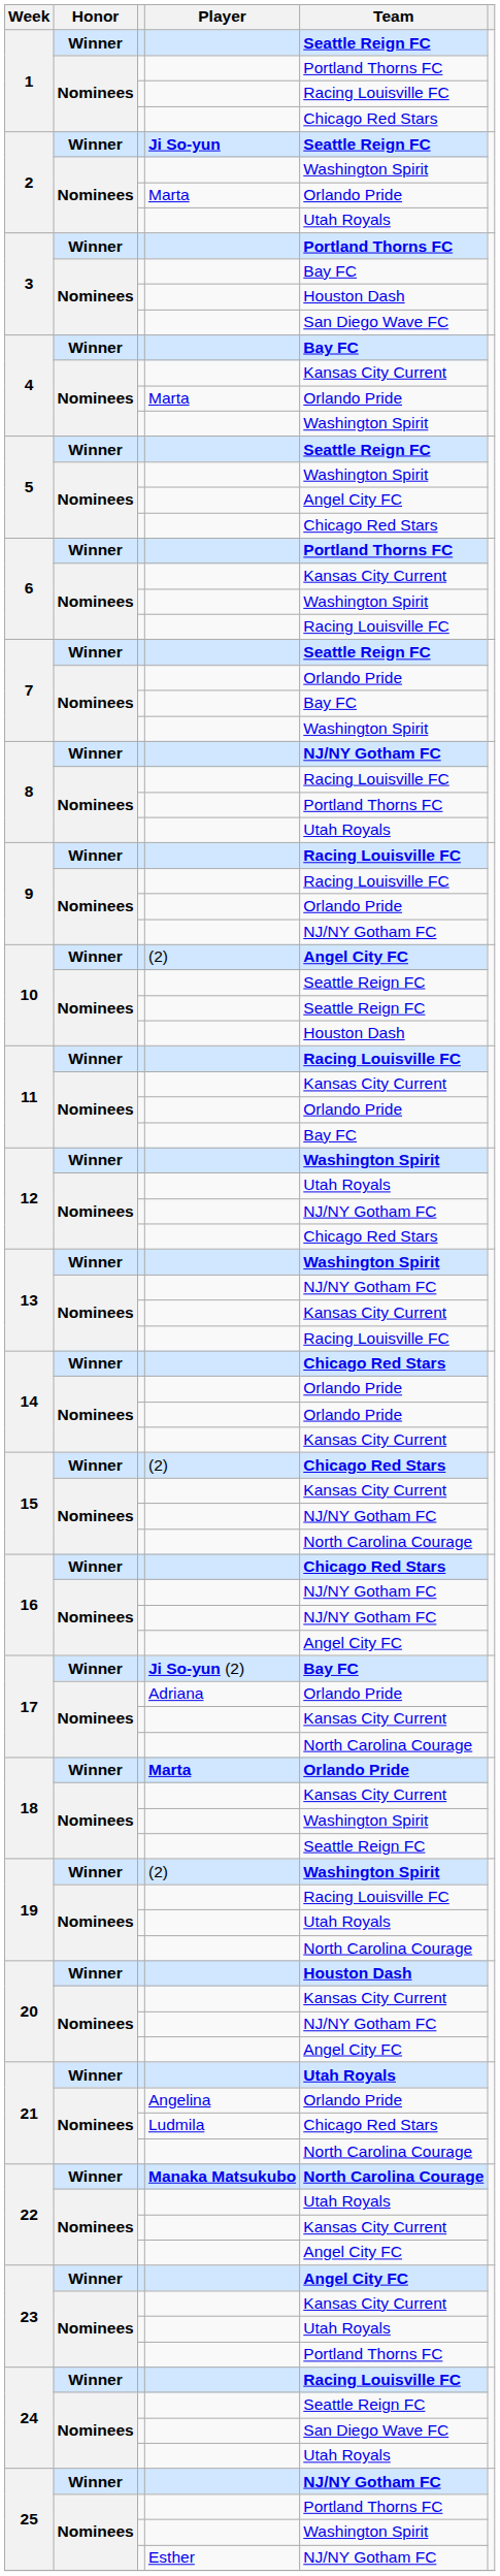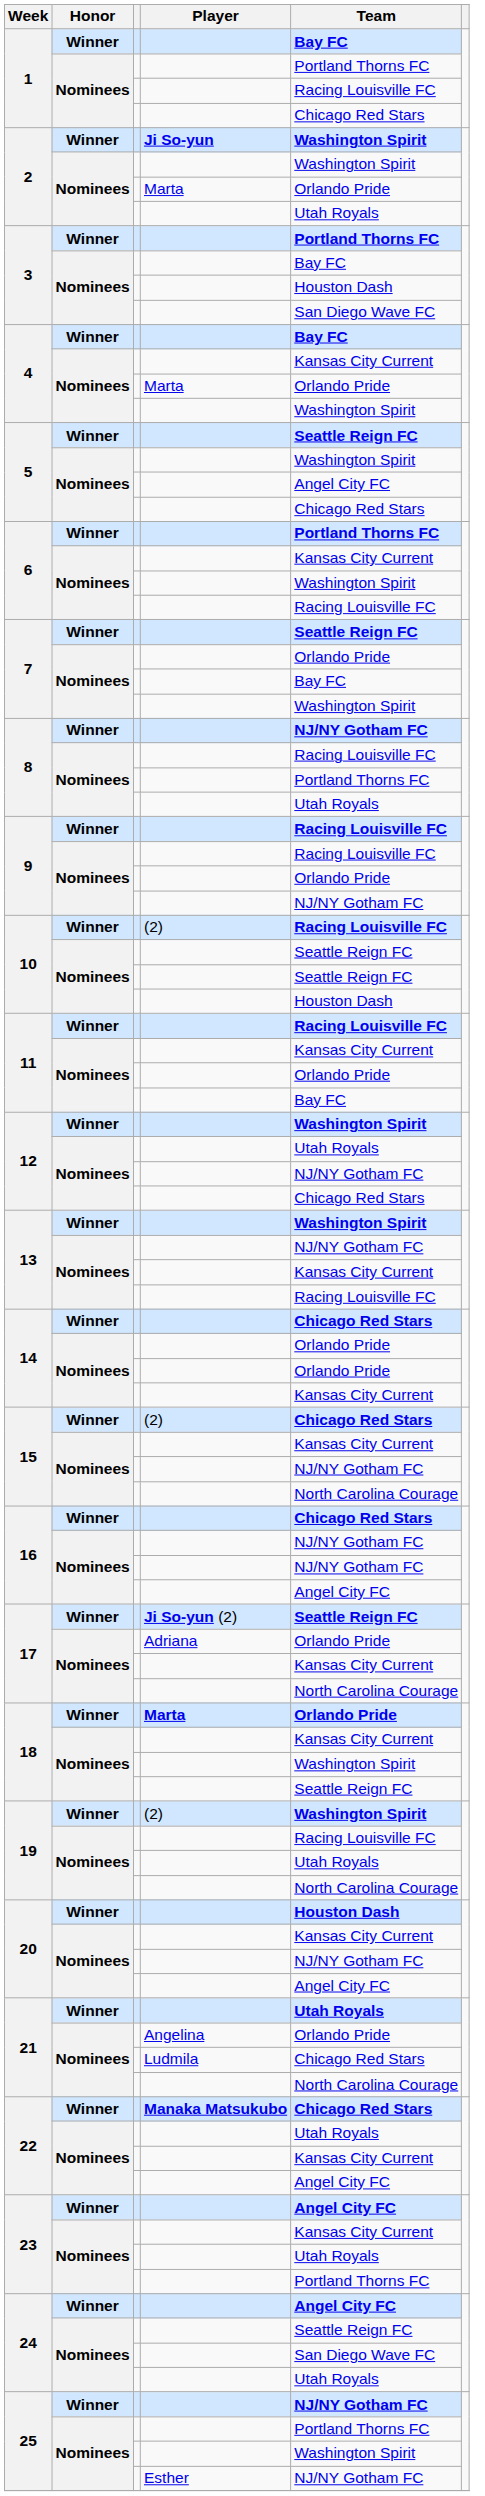1 / Winner | Team: Seattle Reign FC -> Bay FC
2 / Winner | Team: Seattle Reign FC -> Washington Spirit
10 / Winner | Team: Angel City FC -> Racing Louisville FC
17 / Winner | Team: Bay FC -> Seattle Reign FC
22 / Winner | Team: North Carolina Courage -> Chicago Red Stars
24 / Winner | Team: Racing Louisville FC -> Angel City FC
